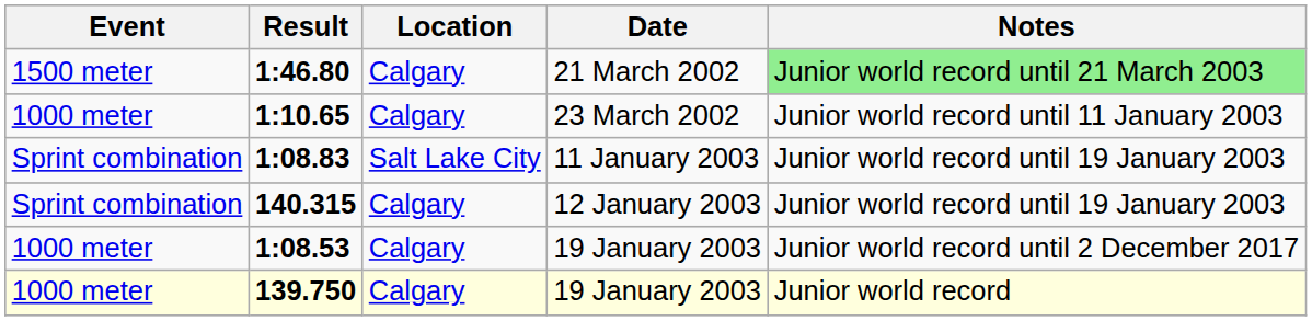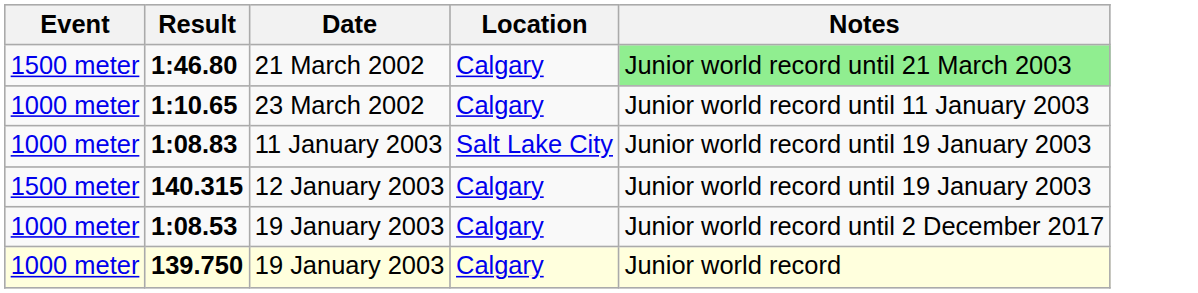columns swapped: Date <-> Location
1:08.83 | Event: Sprint combination -> 1000 meter
140.315 | Event: Sprint combination -> 1500 meter
